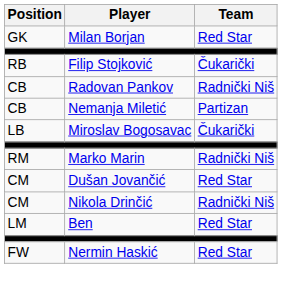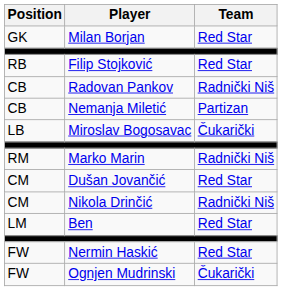Filip Stojković | Team: Čukarički -> Red Star
+ row: FW | Ognjen Mudrinski | Čukarički
